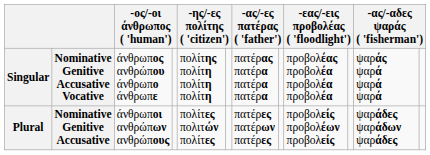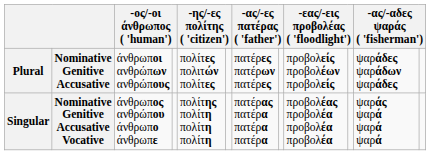rows swapped: Singular <-> Plural
